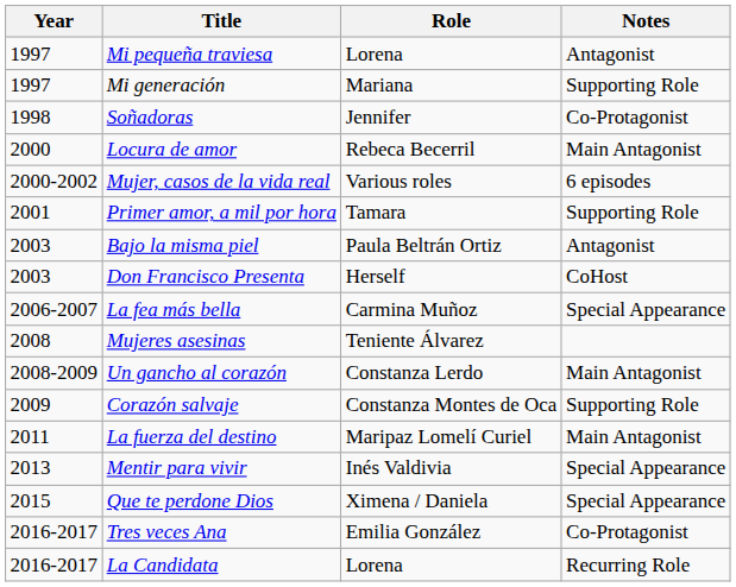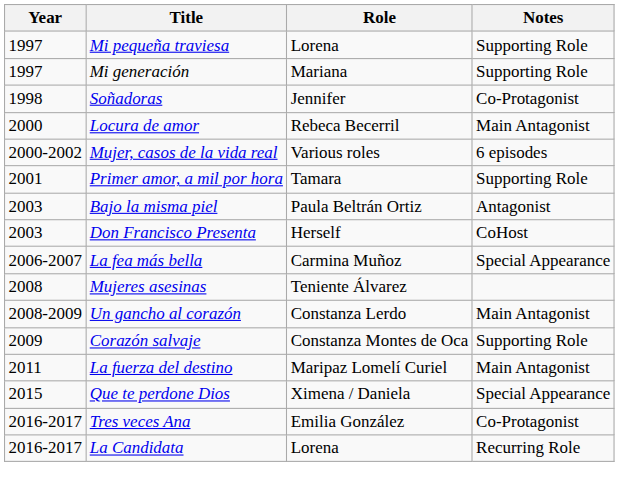Mi pequeña traviesa | Notes: Antagonist -> Supporting Role
- row: 2013 | Mentir para vivir | Inés Valdivia | Special Appearance
